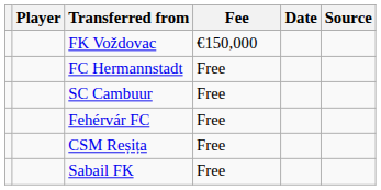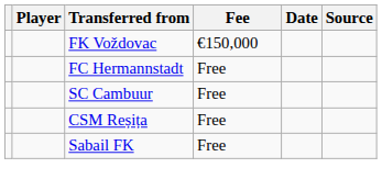- row: Fehérvár FC | Free
